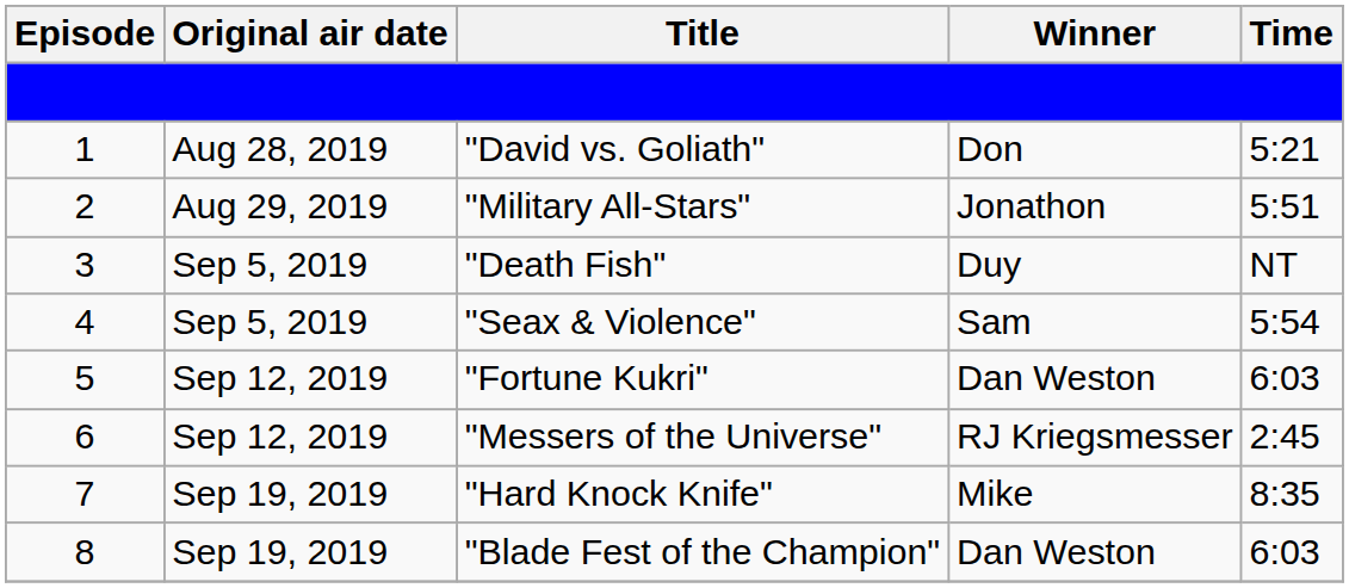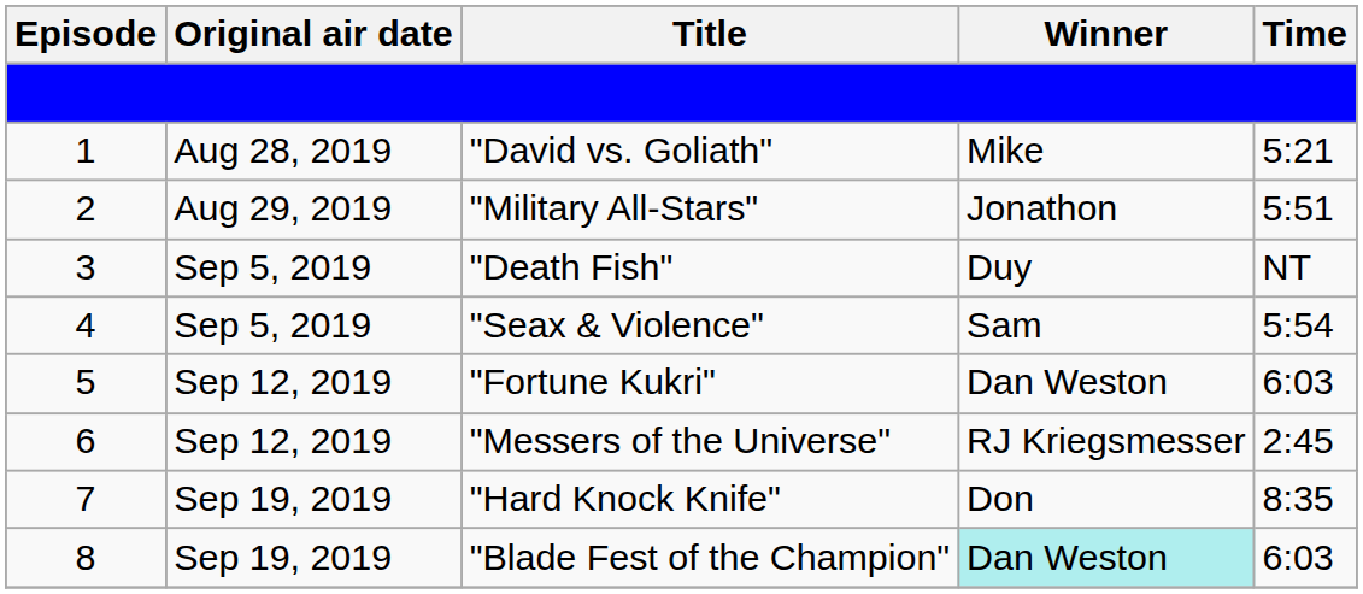"David vs. Goliath" | Winner: Don -> Mike
"Hard Knock Knife" | Winner: Mike -> Don
"Blade Fest of the Champion" | Winner: no background -> paleturquoise background
